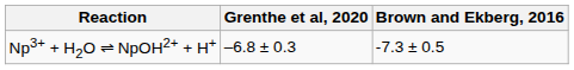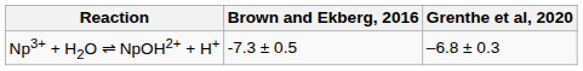columns swapped: Brown and Ekberg, 2016 <-> Grenthe et al, 2020
